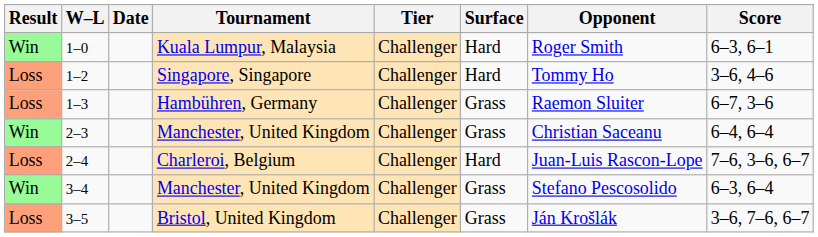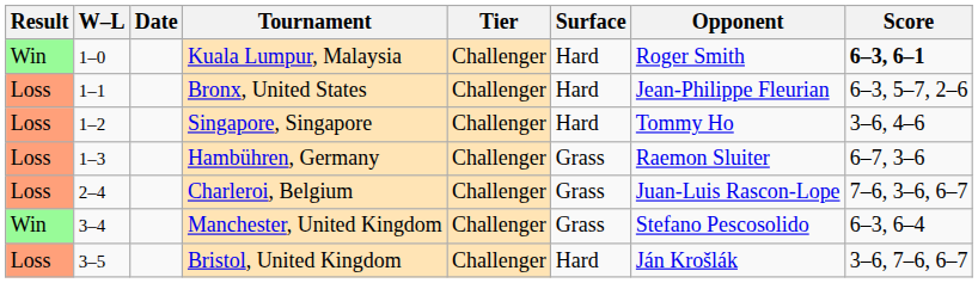1–0 | Score: normal -> bold
+ row: Loss | 1–1 | Bronx, United States | Challenger | Hard | Jean-Philippe Fleurian | 6–3, 5–7, 2–6
- row: Win | 2–3 | Manchester, United Kingdom | Challenger | Grass | Christian Saceanu | 6–4, 6–4
2–4 | Surface: Hard -> Grass
3–5 | Surface: Grass -> Hard
